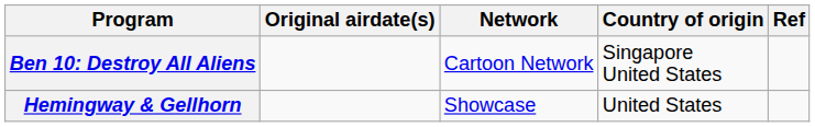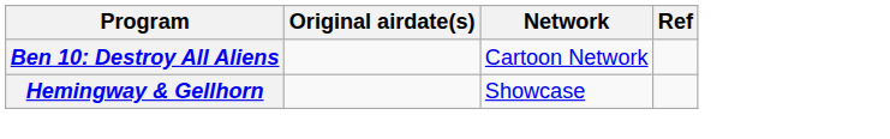- column: Country of origin | Singapore United States | United States
